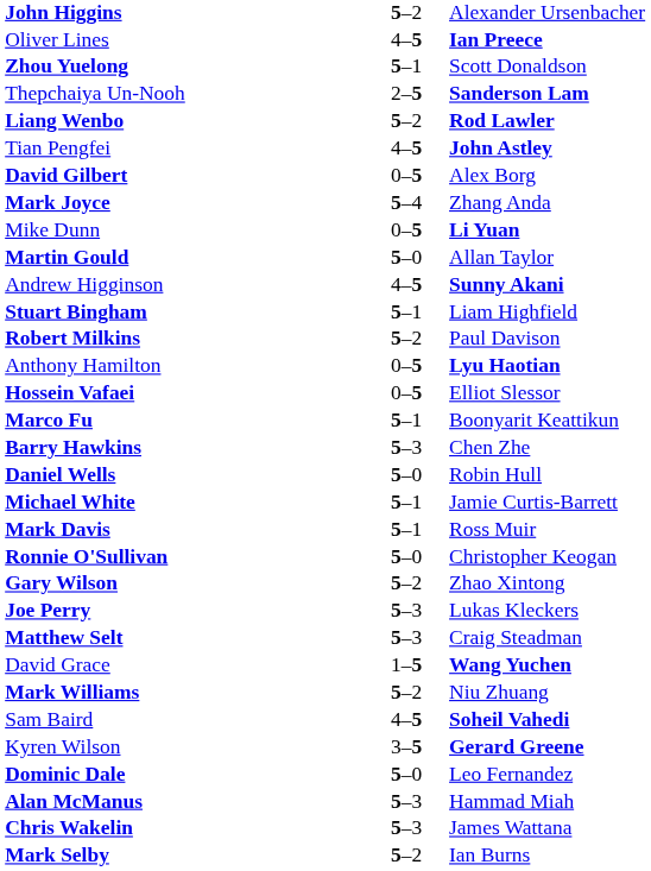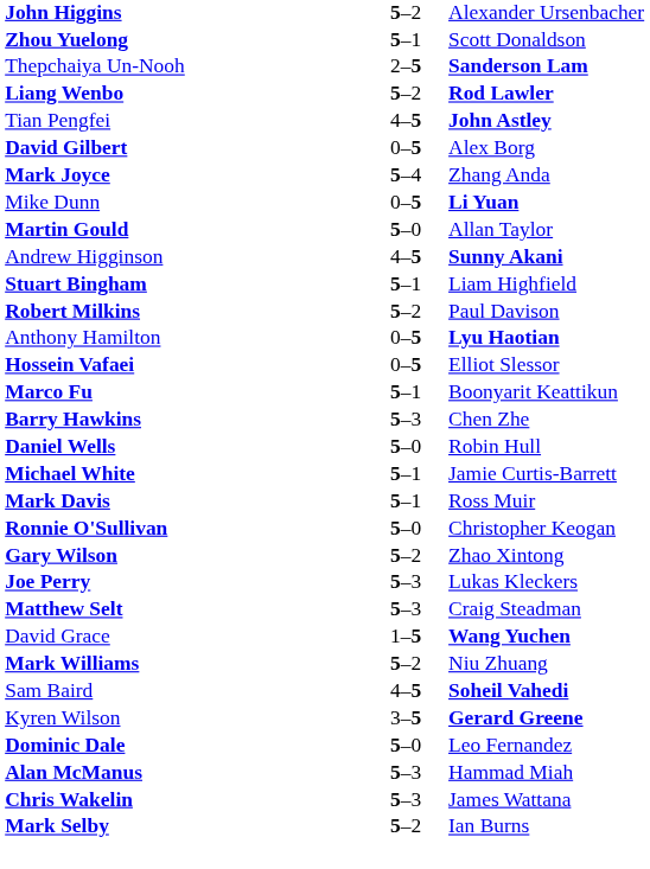- row: Oliver Lines | 4–5 | Ian Preece
